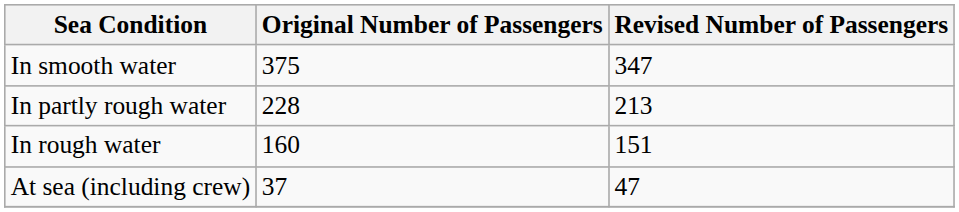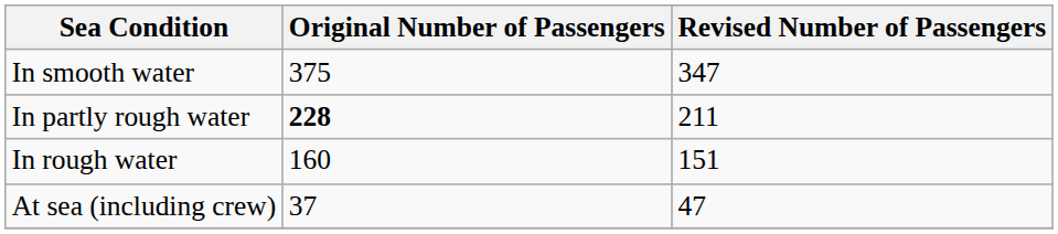In partly rough water | Original Number of Passengers: normal -> bold
In partly rough water | Revised Number of Passengers: 213 -> 211
